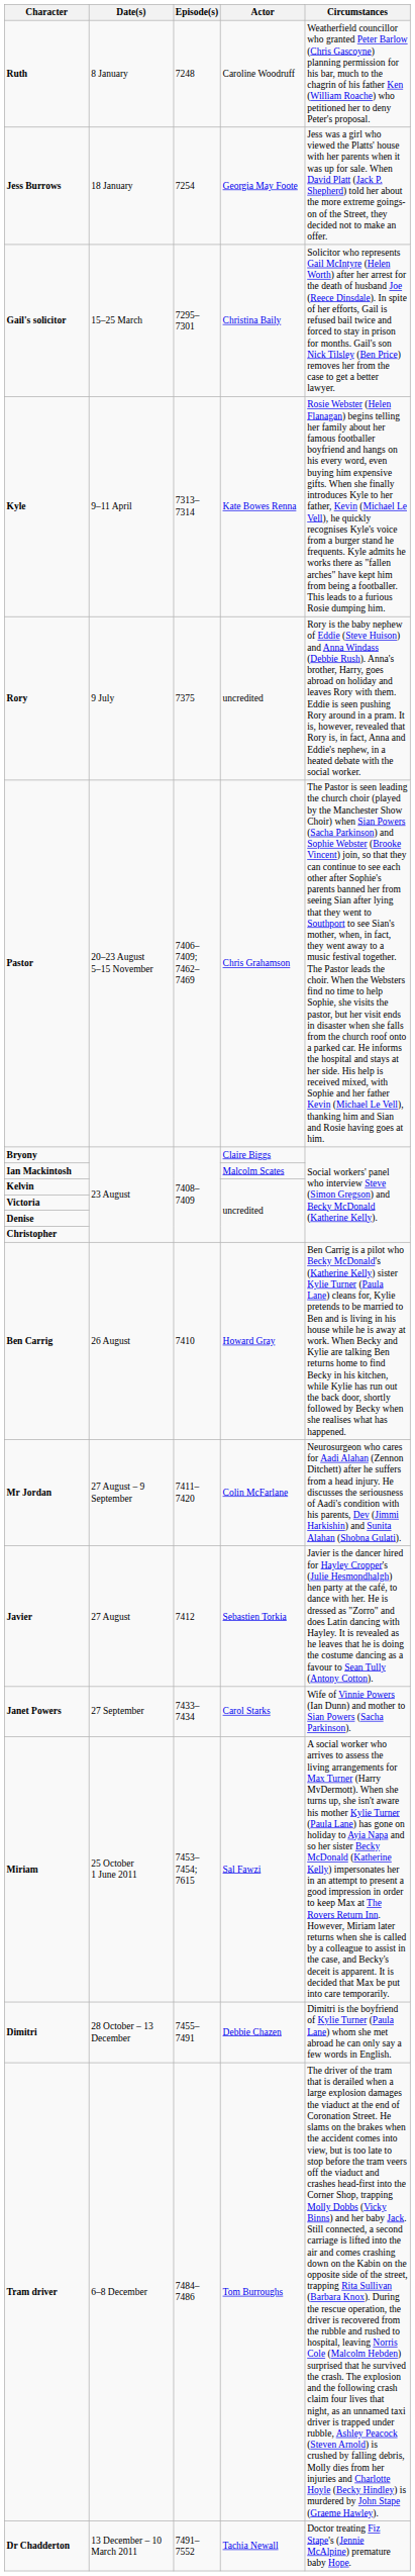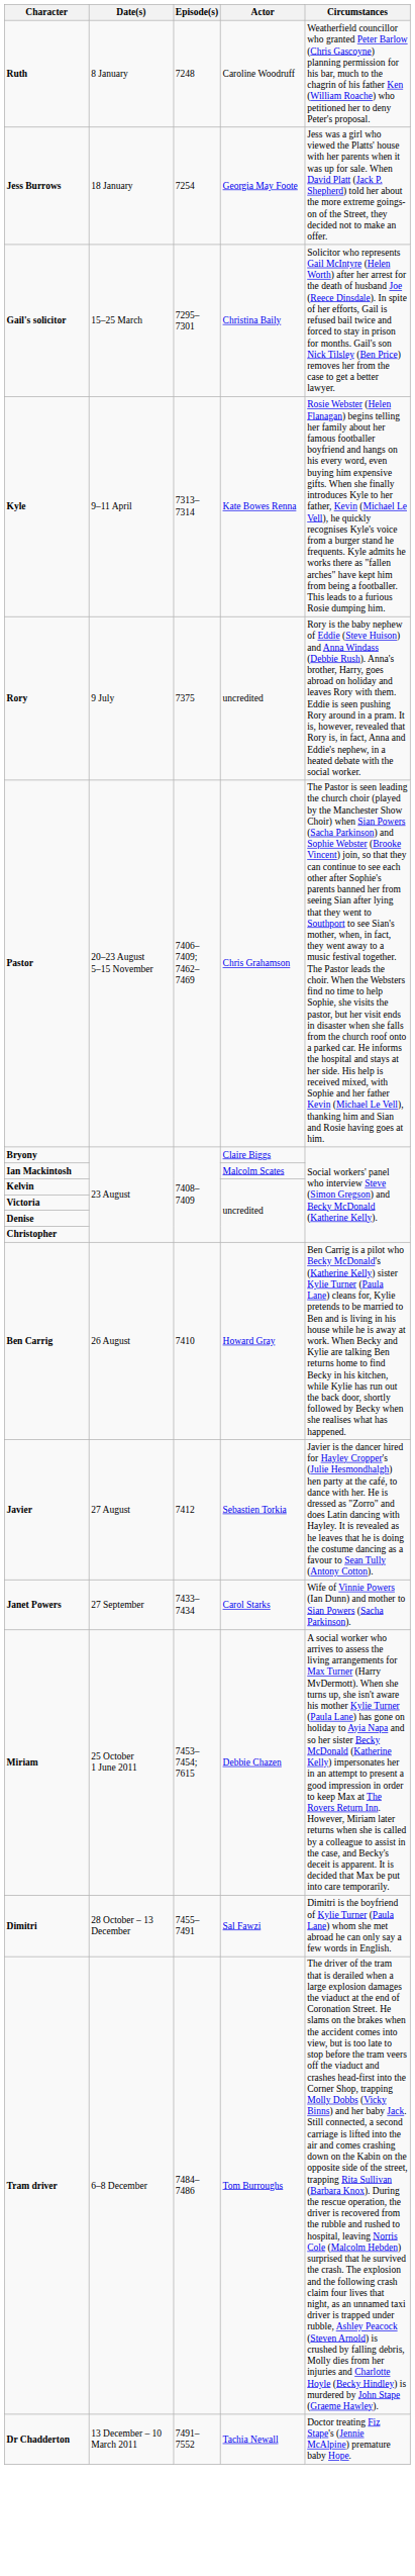- row: Mr Jordan | 27 August – 9 September | 7411–7420 | Colin McFarlane | Neurosurgeon who cares for Aadi Alahan (Zennon Ditchett) after he suffers from a head injury. He discusses the seriousness of Aadi's condition with his parents, Dev (Jimmi Harkishin) and Sunita Alahan (Shobna Gulati).
Miriam | Actor: Sal Fawzi -> Debbie Chazen
Dimitri | Actor: Debbie Chazen -> Sal Fawzi
